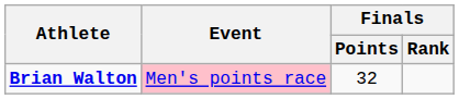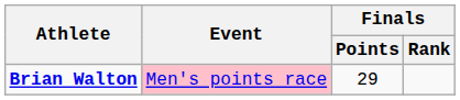Brian Walton | Finals / Points: 32 -> 29
